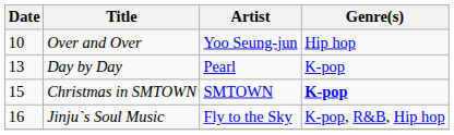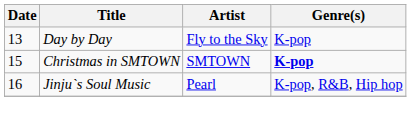- row: 10 | Over and Over | Yoo Seung-jun | Hip hop
Day by Day | Artist: Pearl -> Fly to the Sky
Jinju`s Soul Music | Artist: Fly to the Sky -> Pearl
